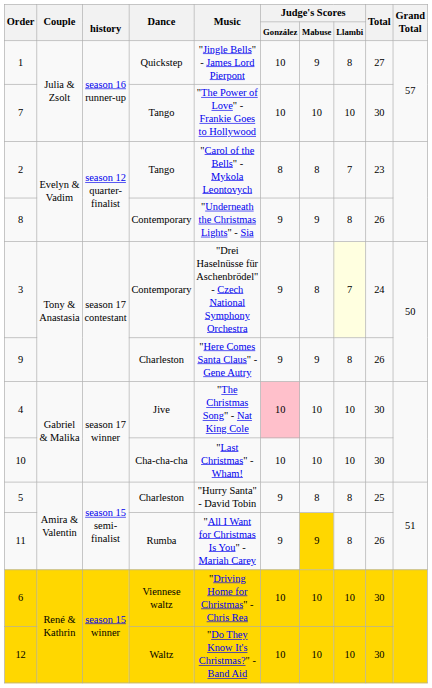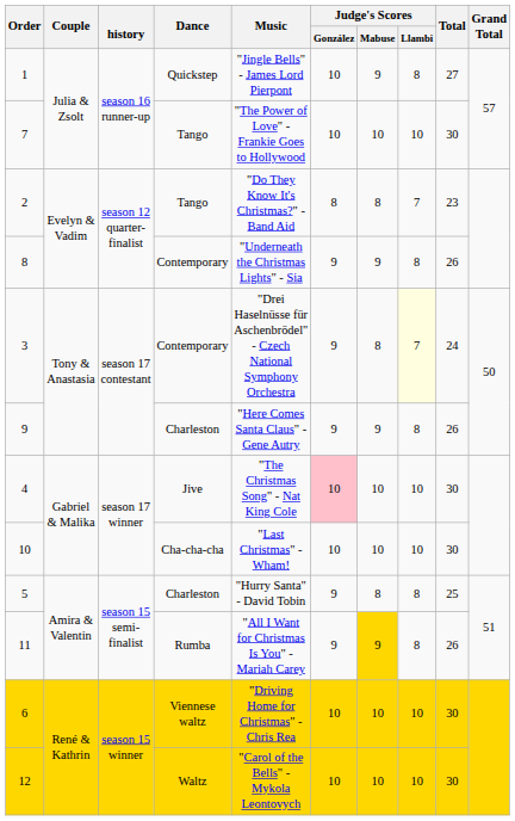2 | Music: "Carol of the Bells" - Mykola Leontovych -> "Do They Know It's Christmas?" - Band Aid
12 | Music: "Do They Know It's Christmas?" - Band Aid -> "Carol of the Bells" - Mykola Leontovych
